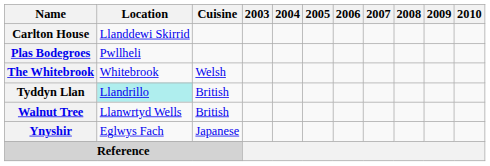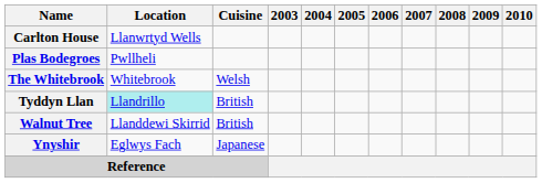Carlton House | Location: Llanddewi Skirrid -> Llanwrtyd Wells
Walnut Tree | Location: Llanwrtyd Wells -> Llanddewi Skirrid
